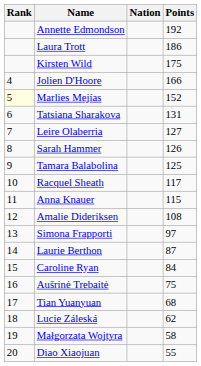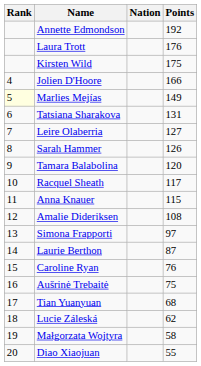Laura Trott | Points: 186 -> 176
Marlies Mejías | Points: 152 -> 149
Tamara Balabolina | Points: 125 -> 120
Caroline Ryan | Points: 84 -> 76
